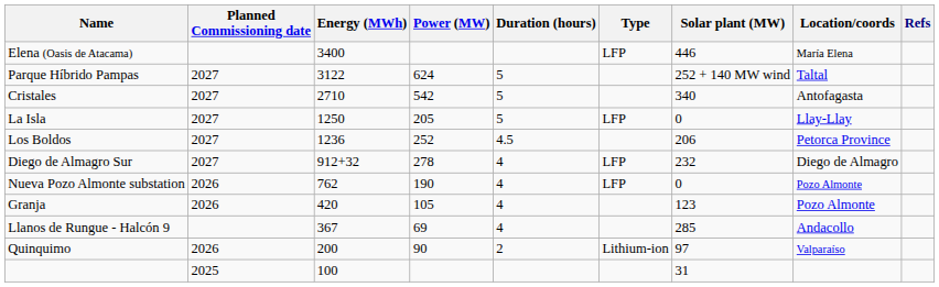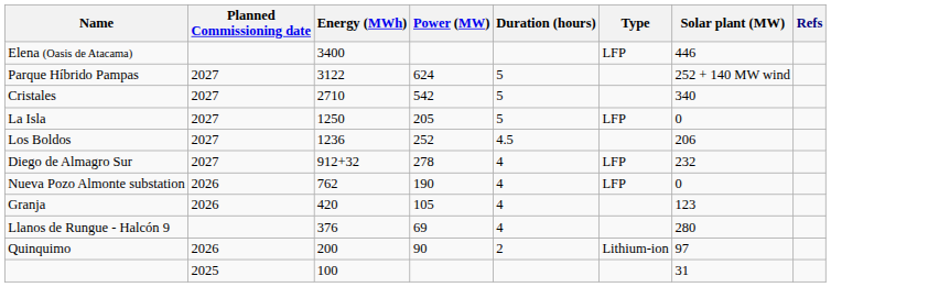- column: Location/coords | María Elena | Taltal | Antofagasta | Llay-Llay | Petorca Province | Diego de Almagro | Pozo Almonte | Pozo Almonte | Andacollo | Valparaíso
Llanos de Rungue - Halcón 9 | Energy (MWh): 367 -> 376
Llanos de Rungue - Halcón 9 | Solar plant (MW): 285 -> 280
